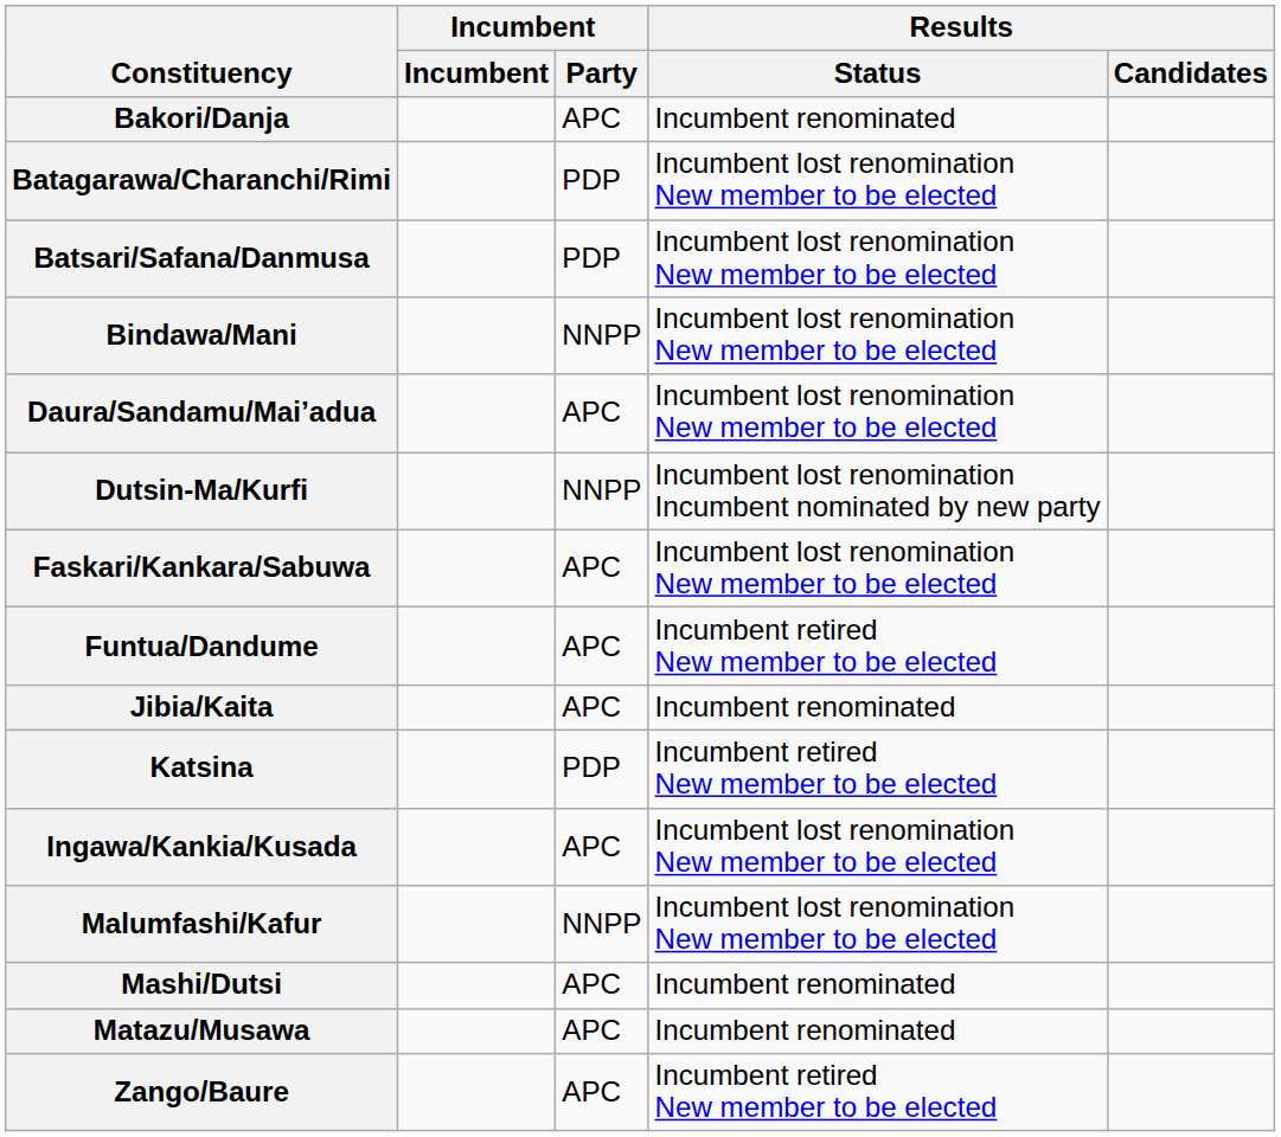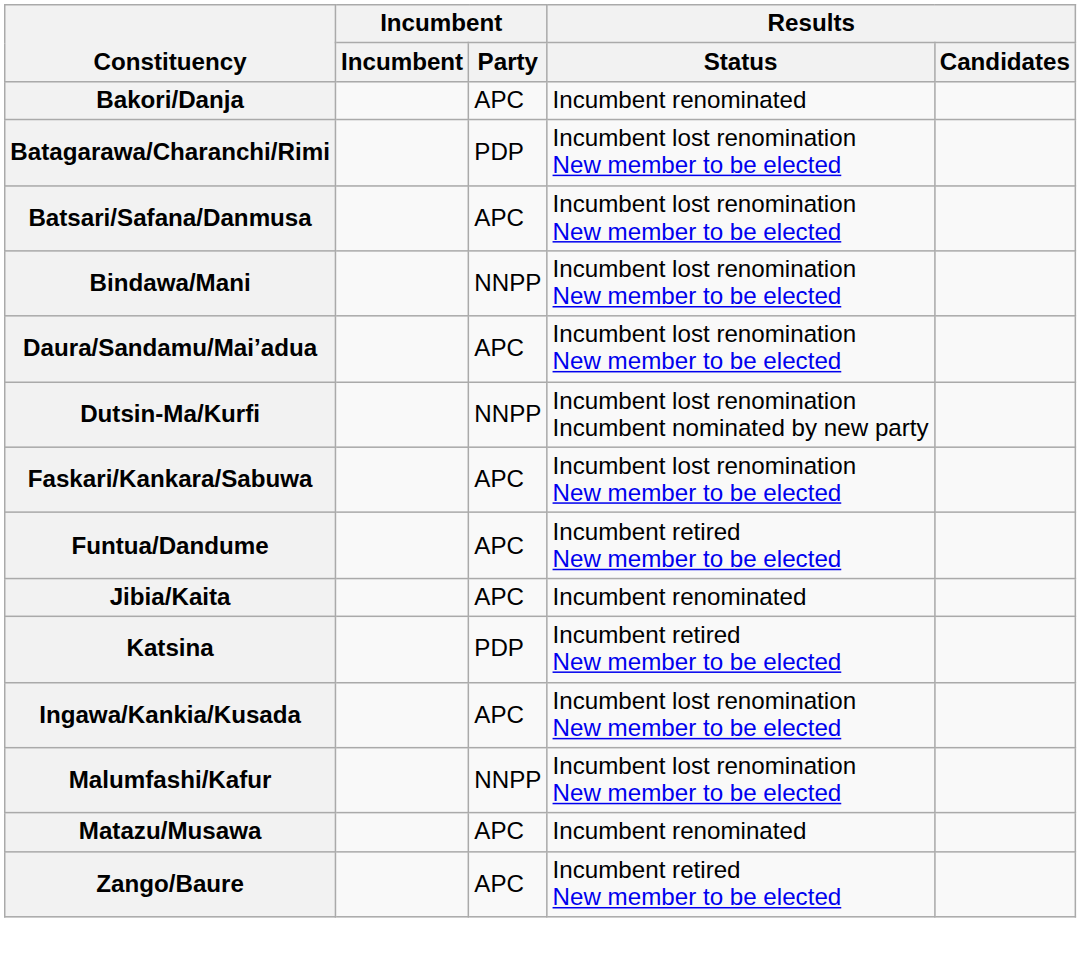Batsari/Safana/Danmusa | Incumbent / Party: PDP -> APC
- row: Mashi/Dutsi | APC | Incumbent renominated
